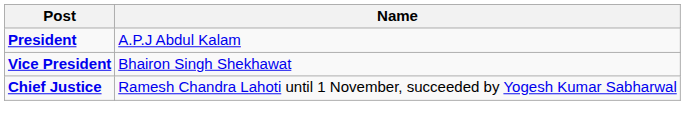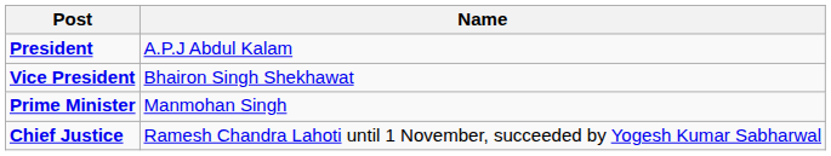+ row: Prime Minister | Manmohan Singh
